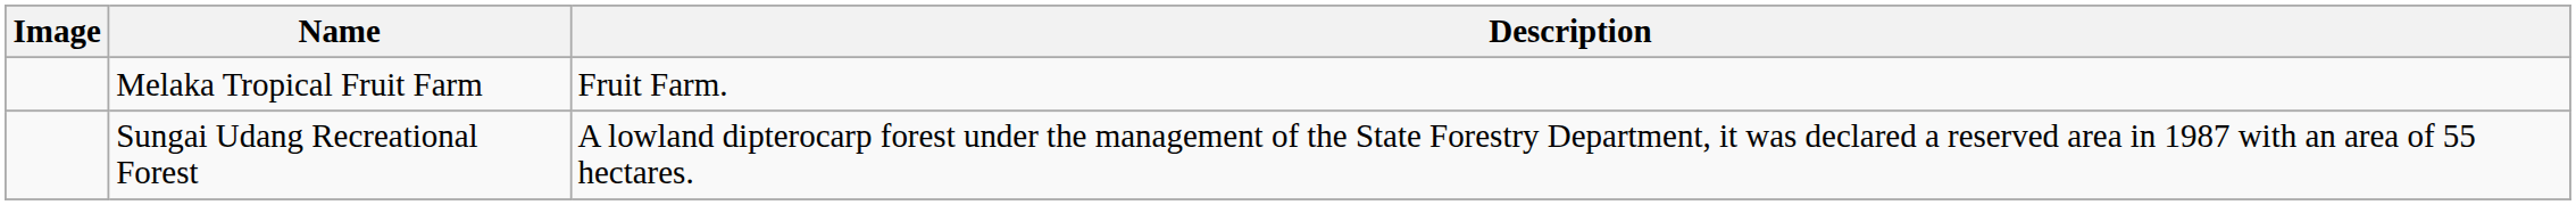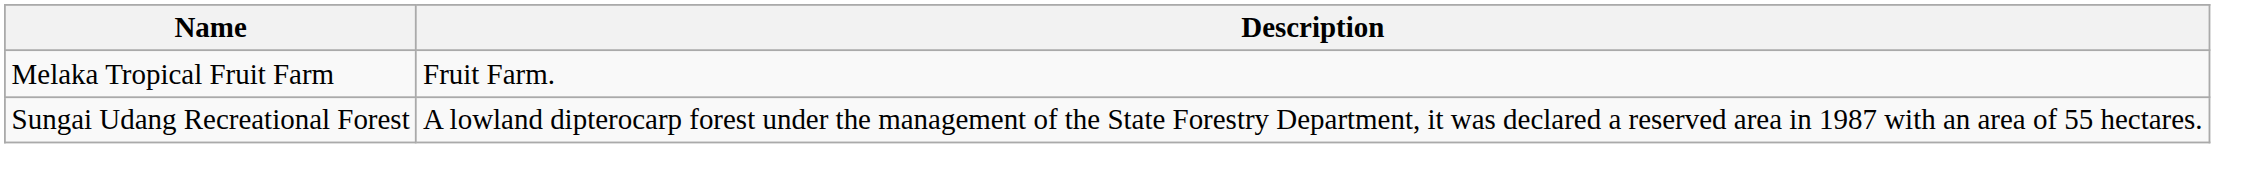- column: Image
